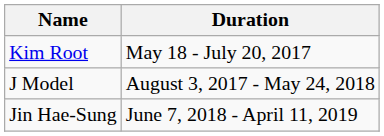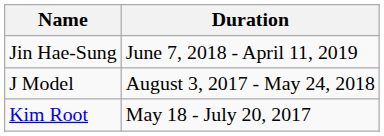rows swapped: Kim Root <-> Jin Hae-Sung
